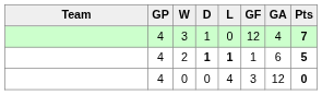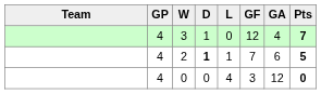2 | L: bold -> normal
2 | GF: 1 -> 7
